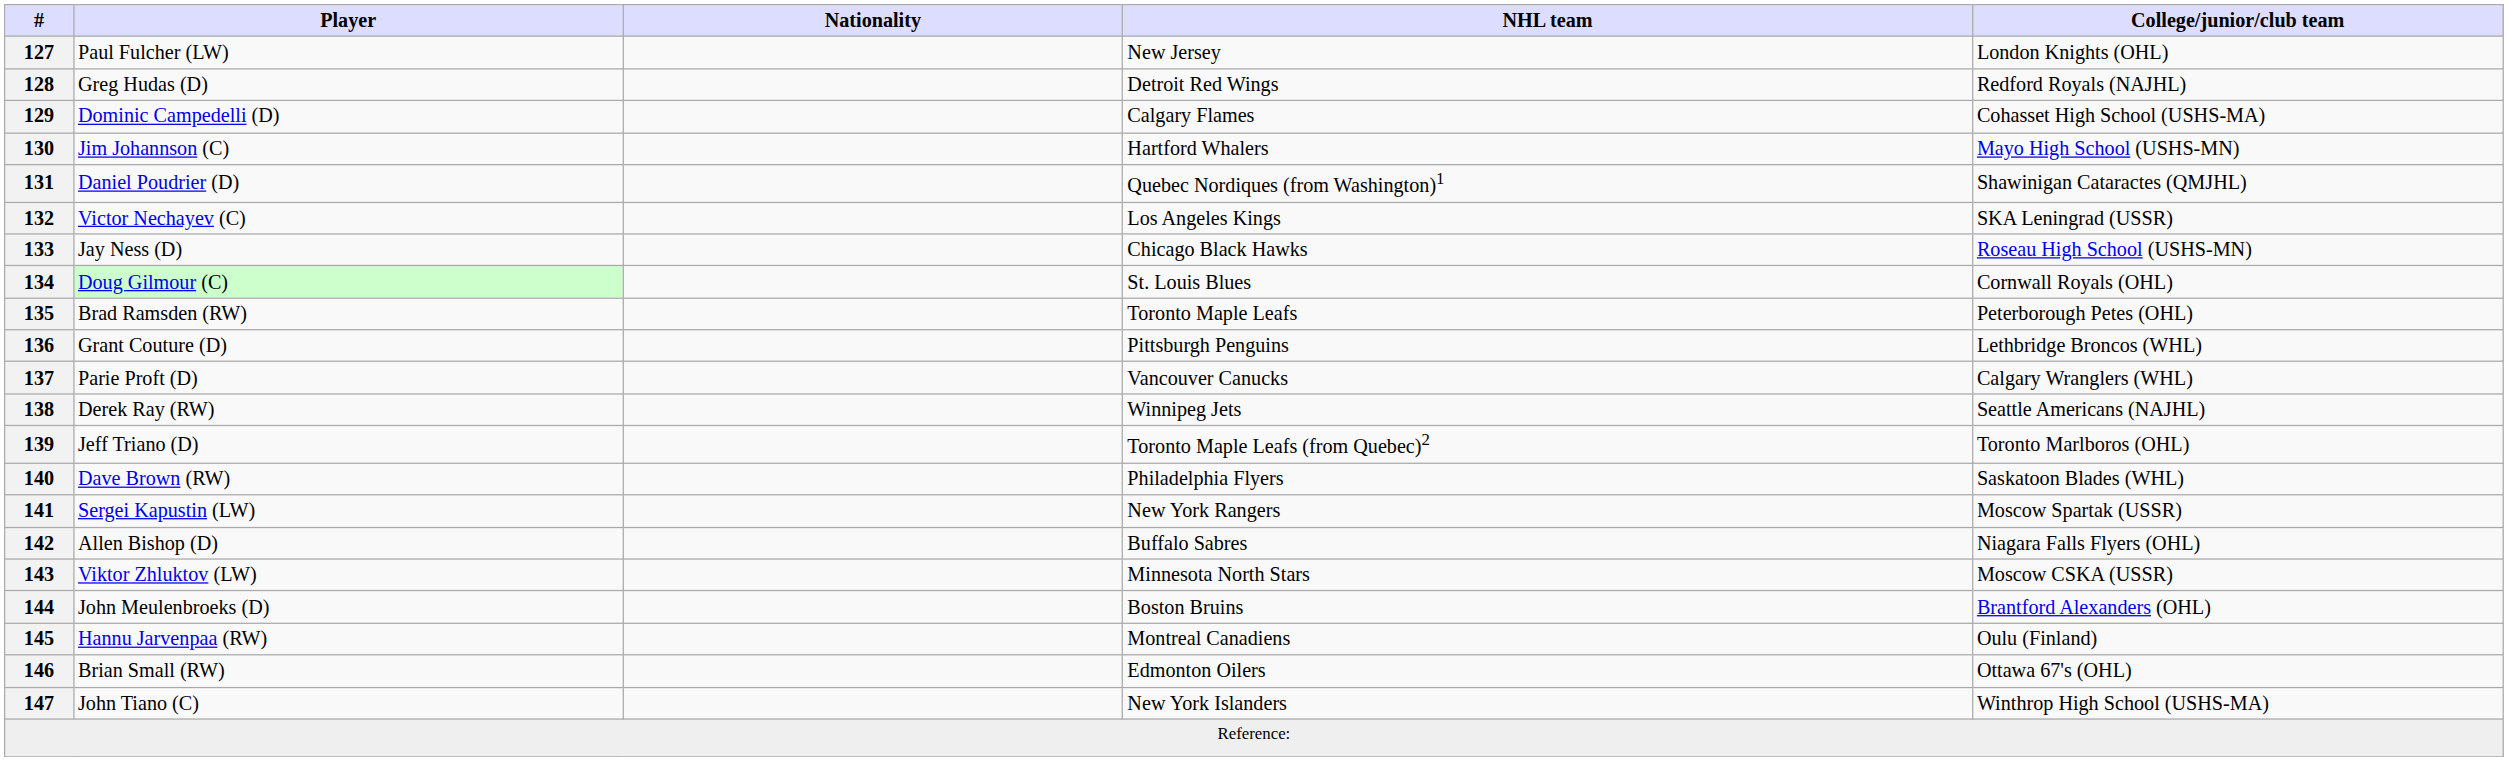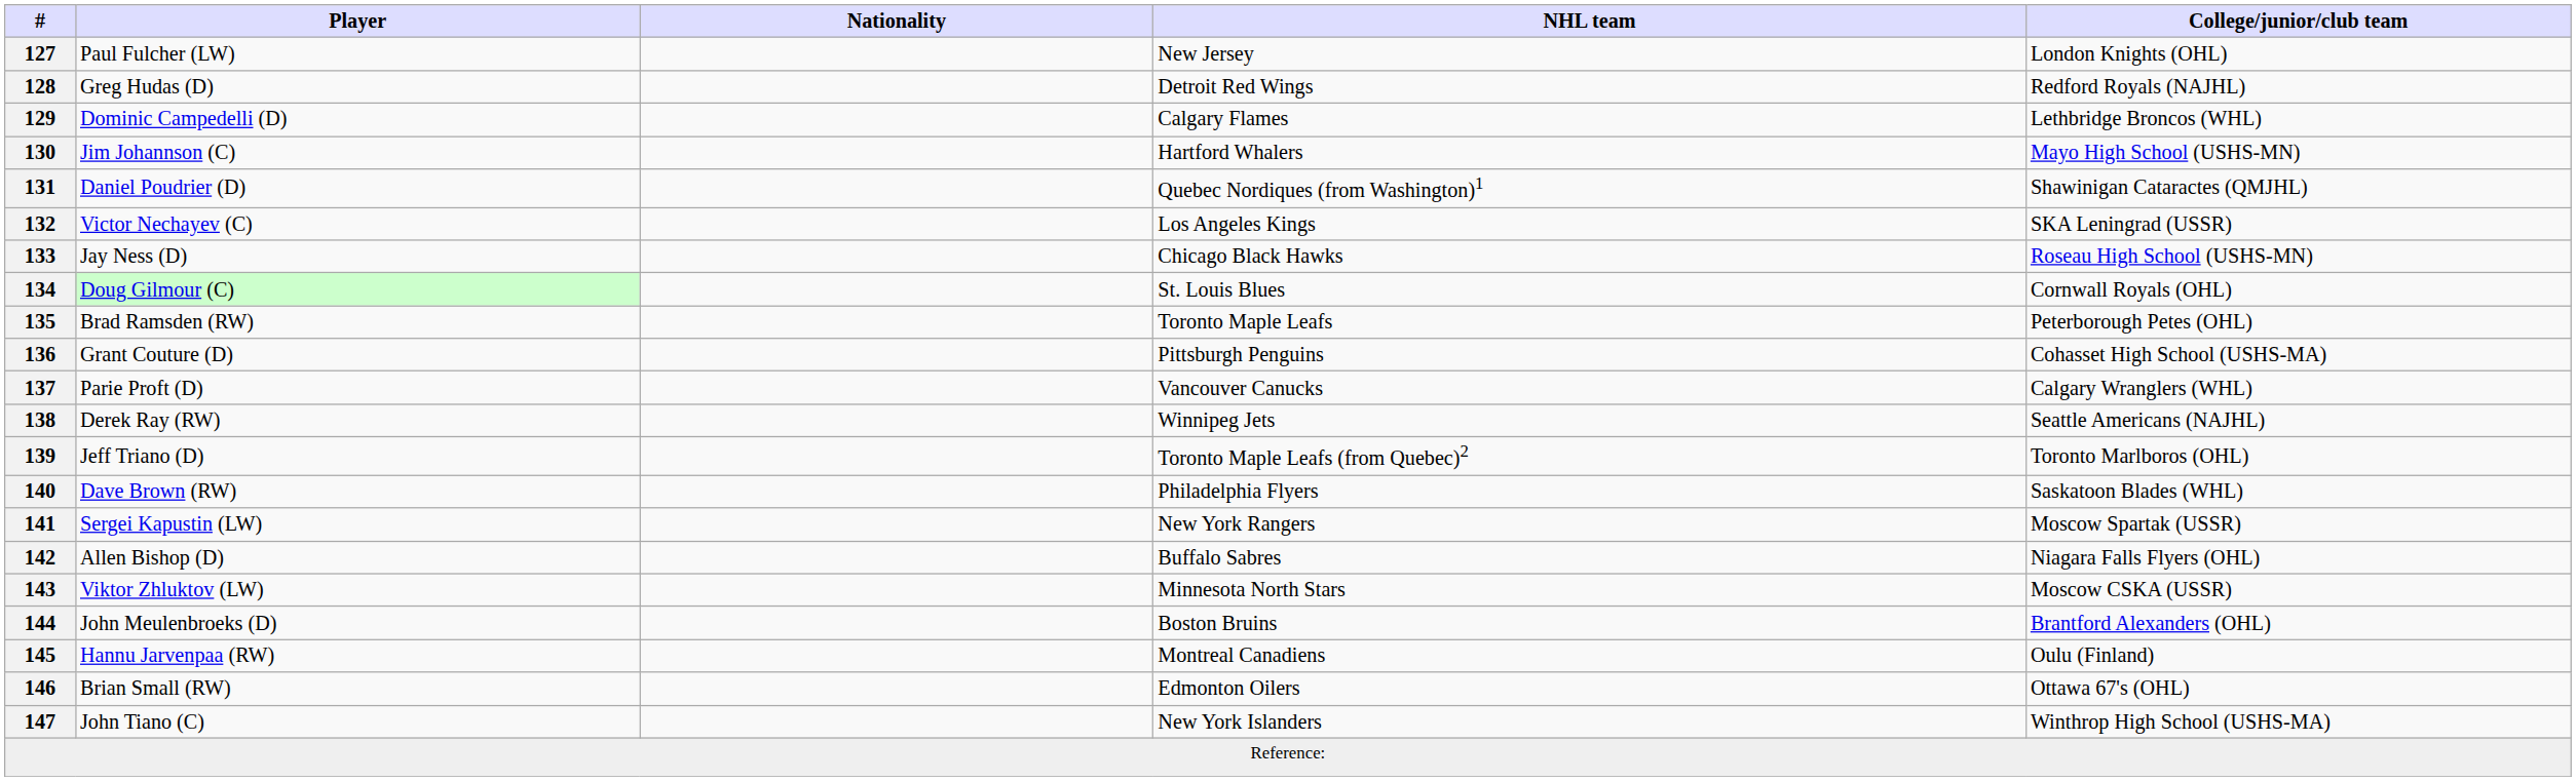129 | College/junior/club team: Cohasset High School (USHS-MA) -> Lethbridge Broncos (WHL)
136 | College/junior/club team: Lethbridge Broncos (WHL) -> Cohasset High School (USHS-MA)
